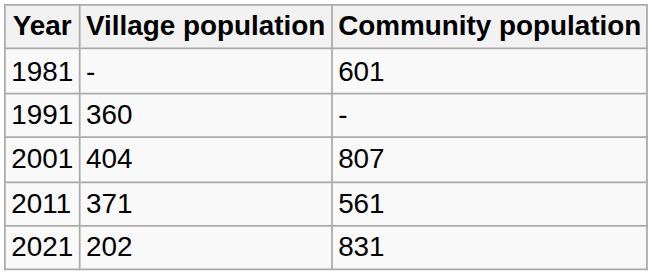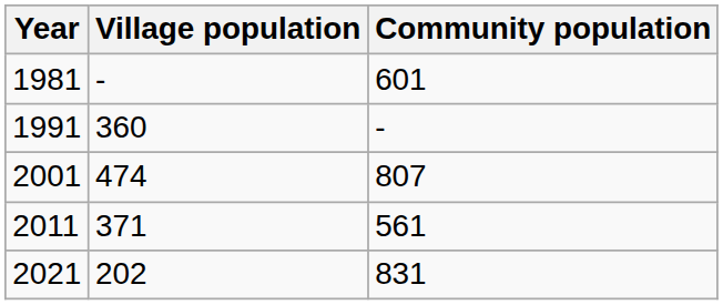2001 | Village population: 404 -> 474
